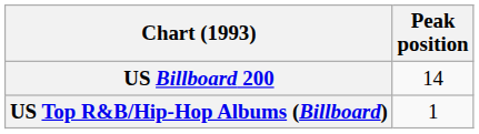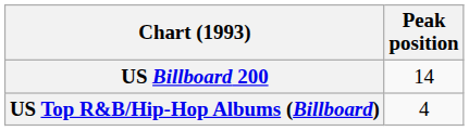US Top R&B/Hip-Hop Albums (Billboard) | Peak position: 1 -> 4
